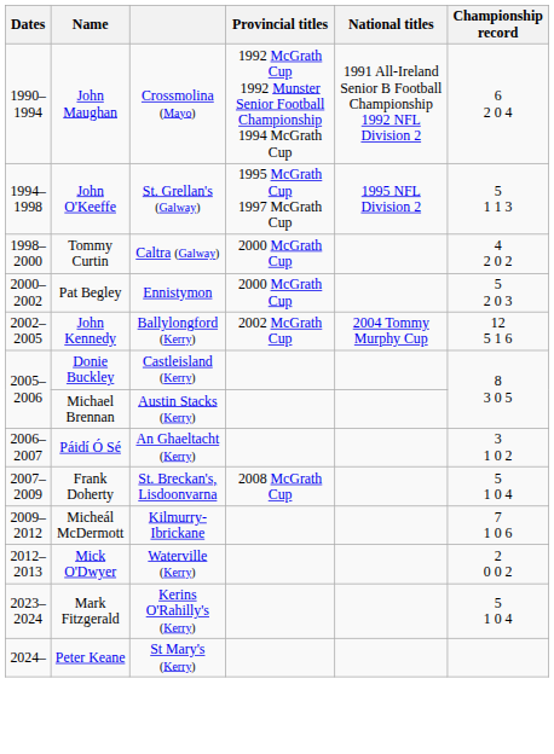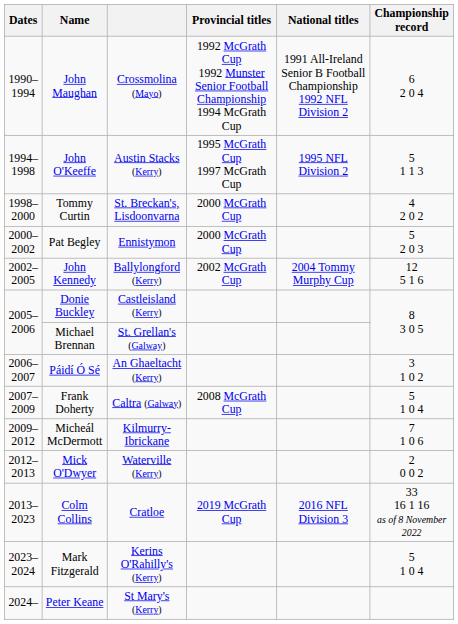John O'Keeffe | column 3: St. Grellan's (Galway) -> Austin Stacks (Kerry)
Tommy Curtin | column 3: Caltra (Galway) -> St. Breckan's, Lisdoonvarna
Michael Brennan | column 3: Austin Stacks (Kerry) -> St. Grellan's (Galway)
Frank Doherty | column 3: St. Breckan's, Lisdoonvarna -> Caltra (Galway)
+ row: 2013–2023 | Colm Collins | Cratloe | 2019 McGrath Cup | 2016 NFL Division 3 | 33 16 1 16 as of 8 November 2022
